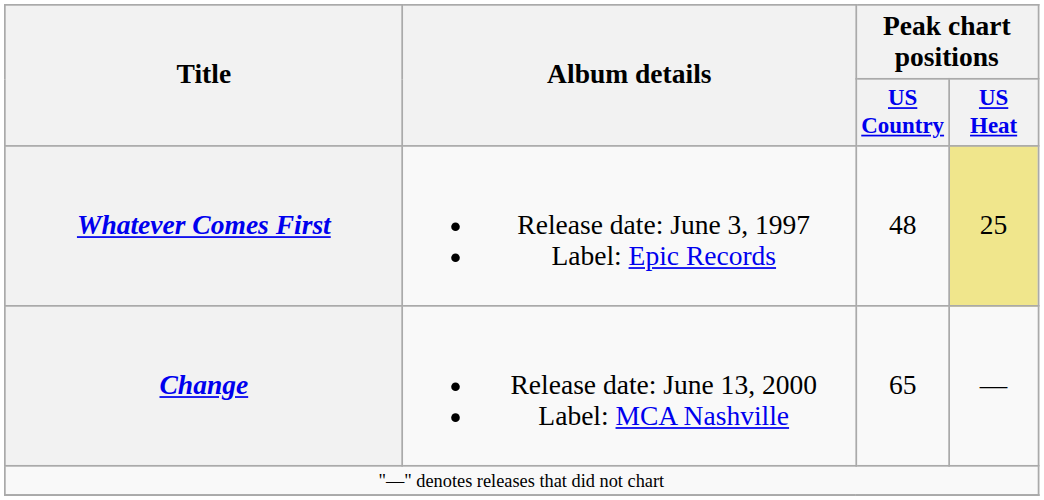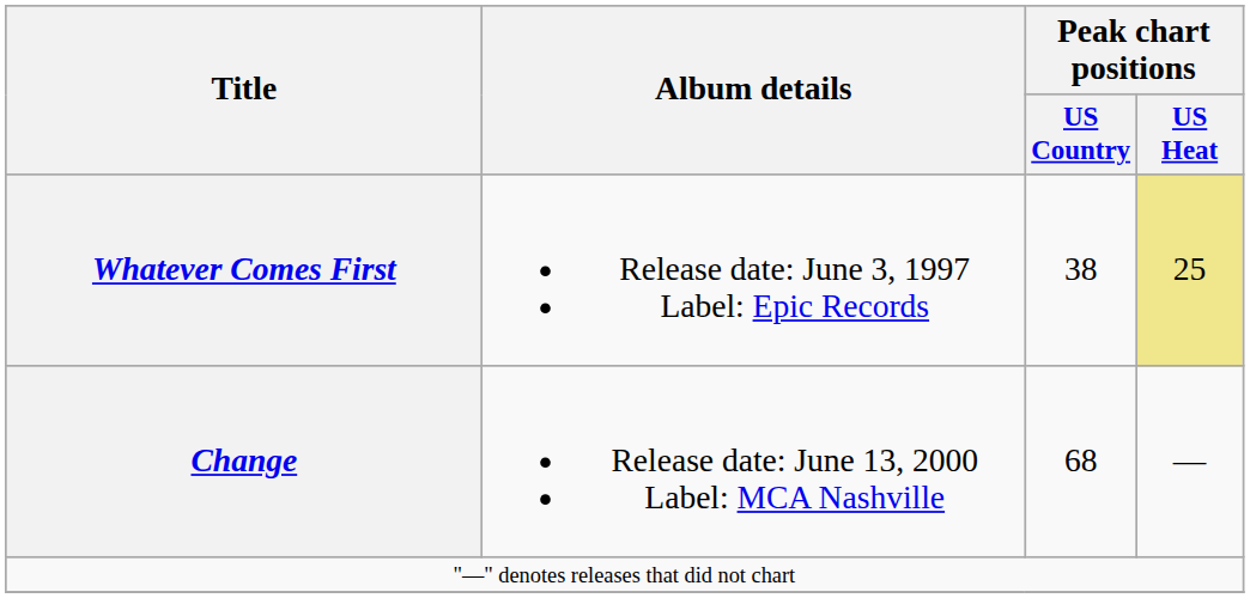Whatever Comes First | Peak chart positions / US Country: 48 -> 38
Change | Peak chart positions / US Country: 65 -> 68
